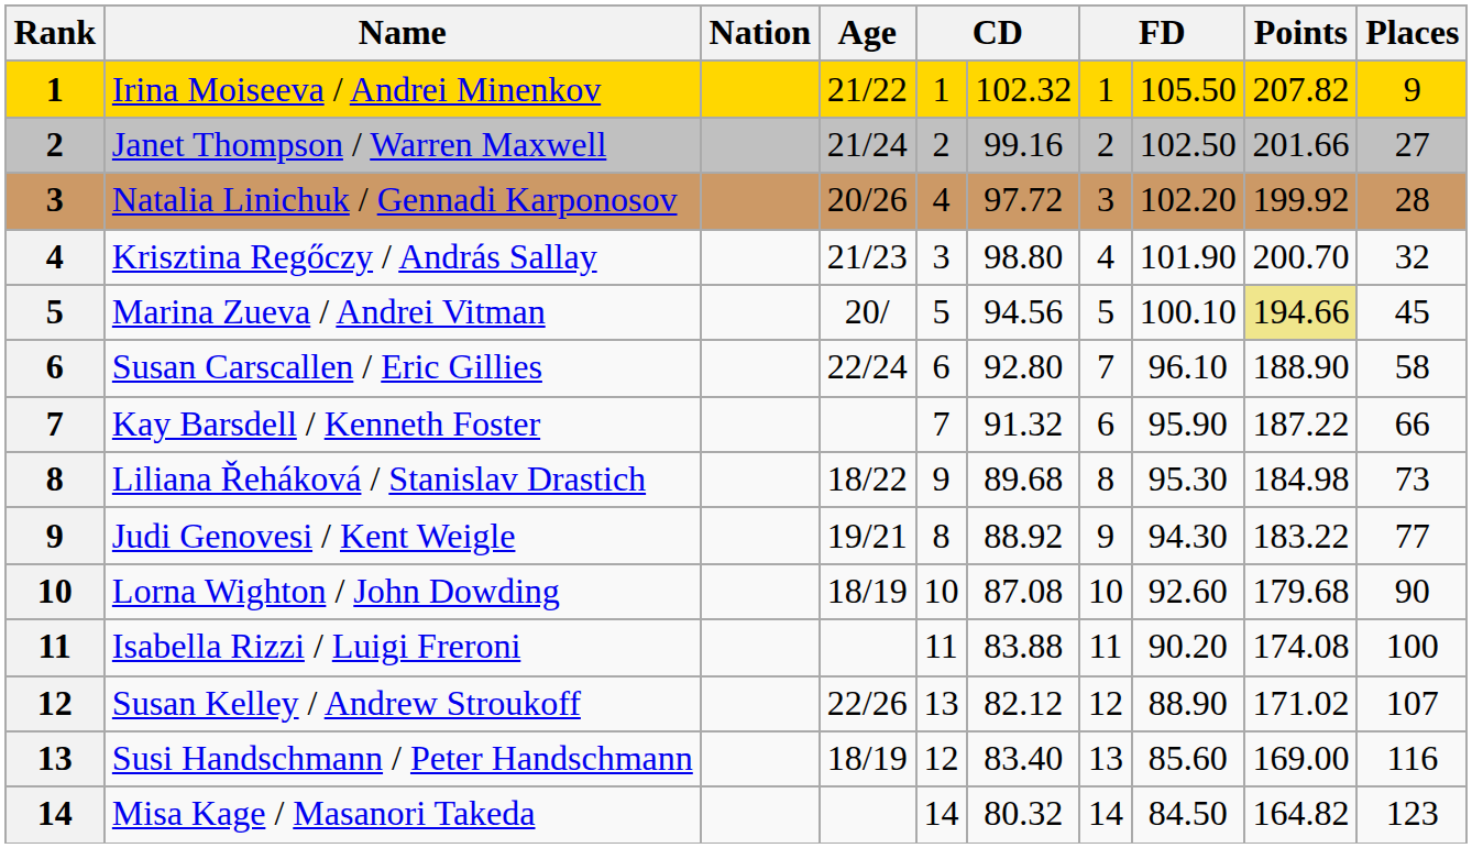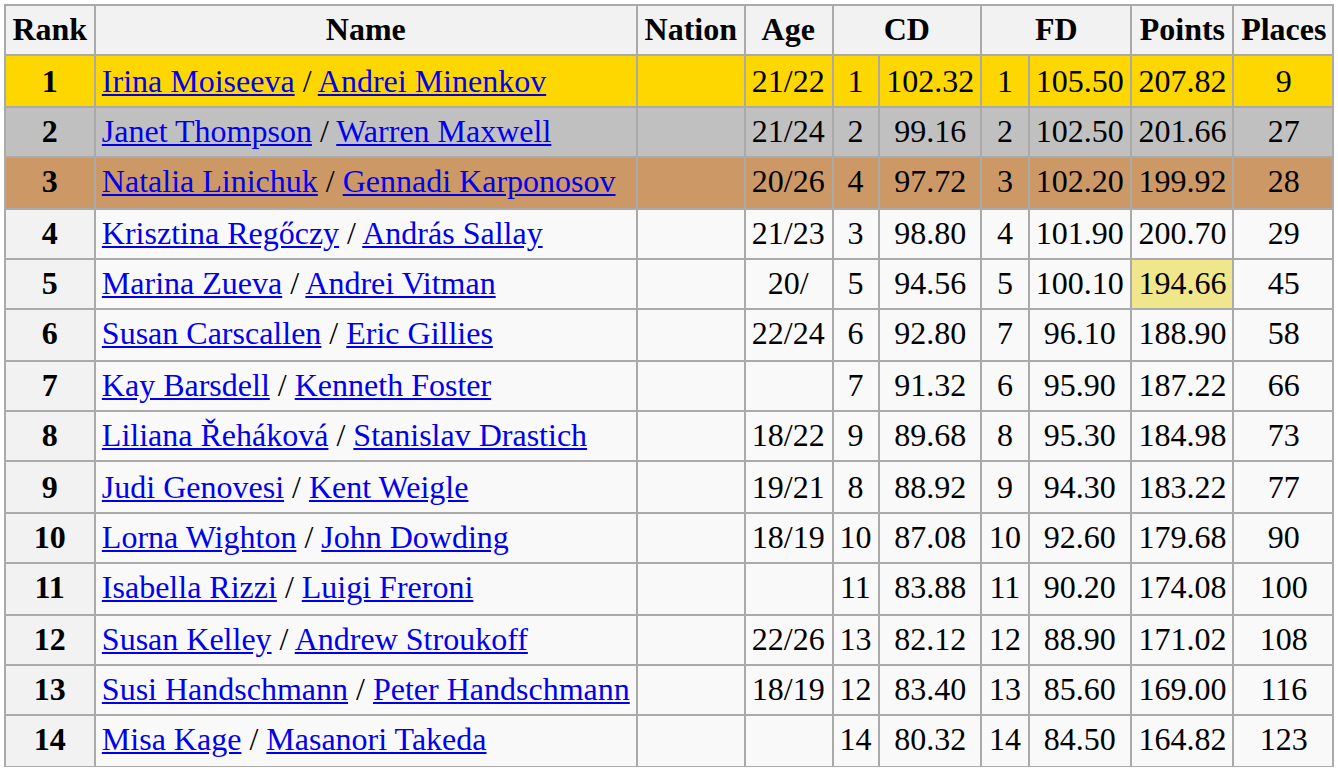Krisztina Regőczy / András Sallay | Places: 32 -> 29
Susan Kelley / Andrew Stroukoff | Places: 107 -> 108
